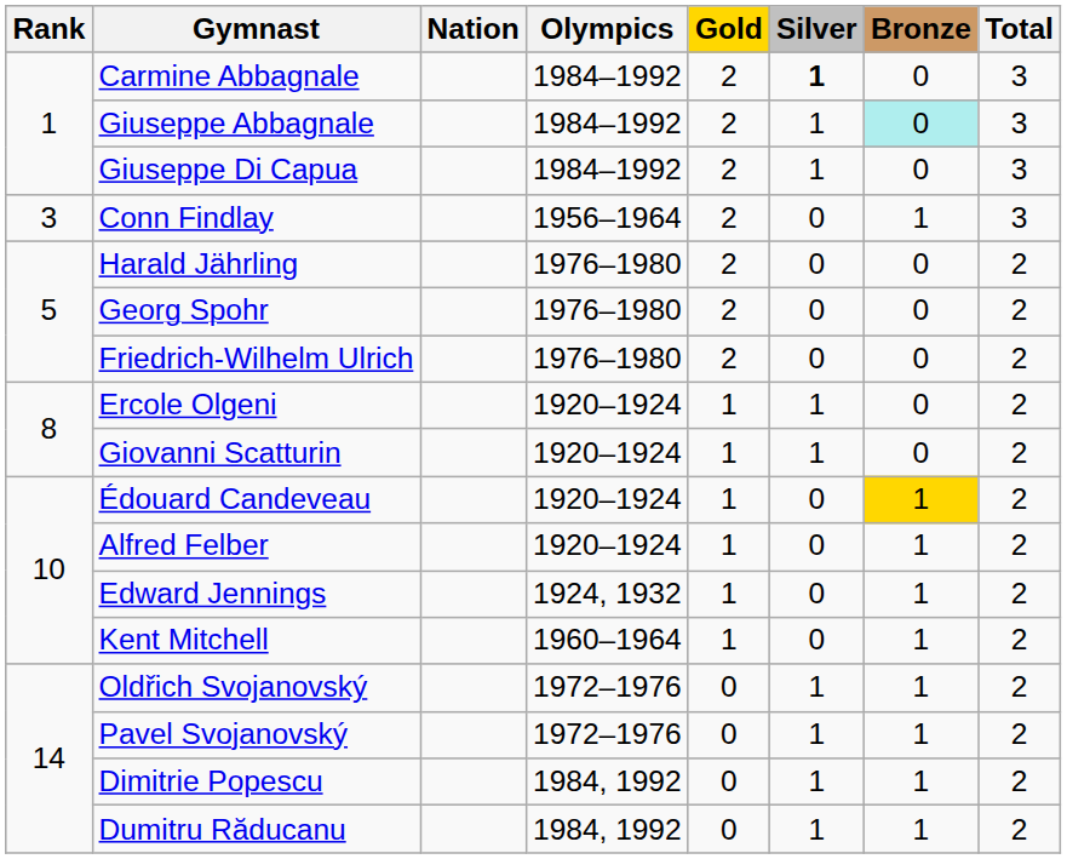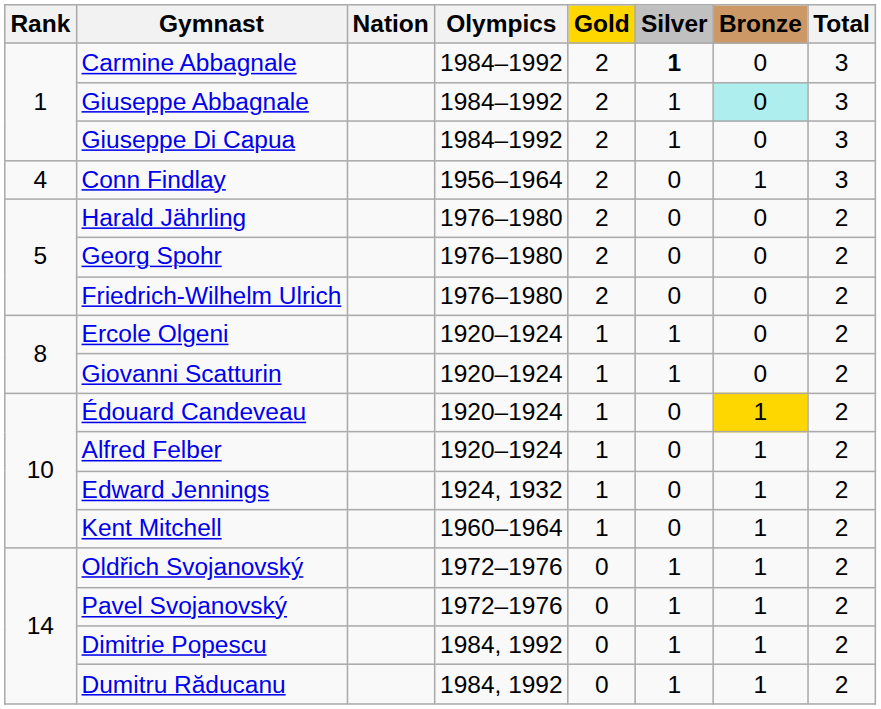Conn Findlay | Rank: 3 -> 4
